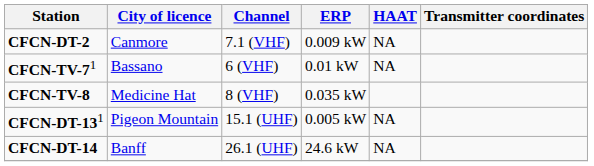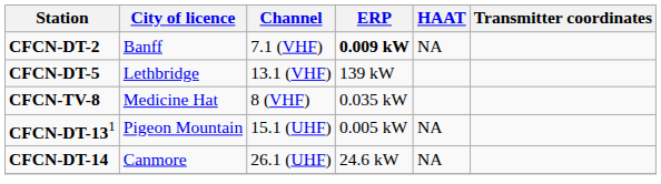CFCN-DT-2 | City of licence: Canmore -> Banff
CFCN-DT-2 | ERP: normal -> bold
+ row: CFCN-DT-5 | Lethbridge | 13.1 (VHF) | 139 kW
- row: CFCN-TV-71 | Bassano | 6 (VHF) | 0.01 kW | NA
CFCN-DT-14 | City of licence: Banff -> Canmore
